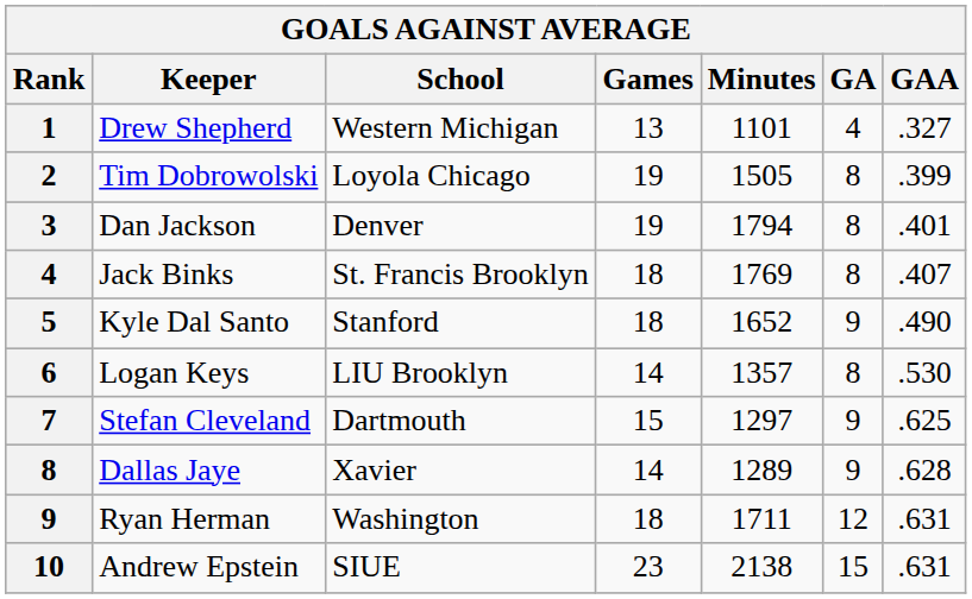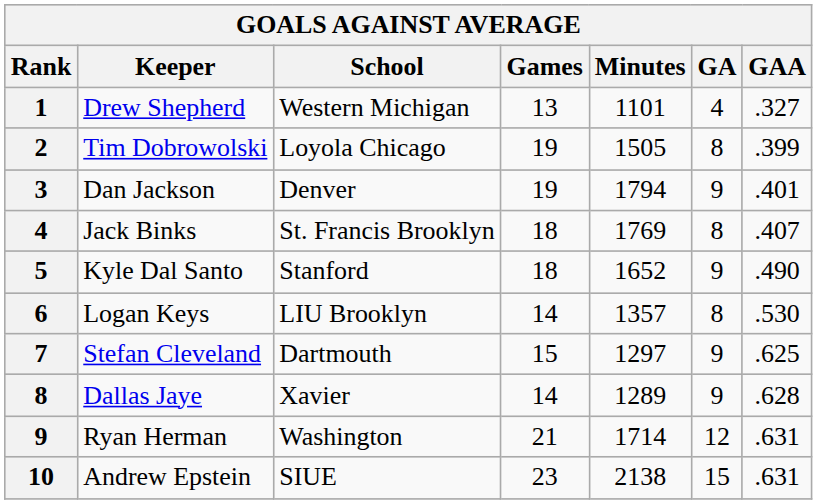Dan Jackson | GA: 8 -> 9
Ryan Herman | Games: 18 -> 21
Ryan Herman | Minutes: 1711 -> 1714
